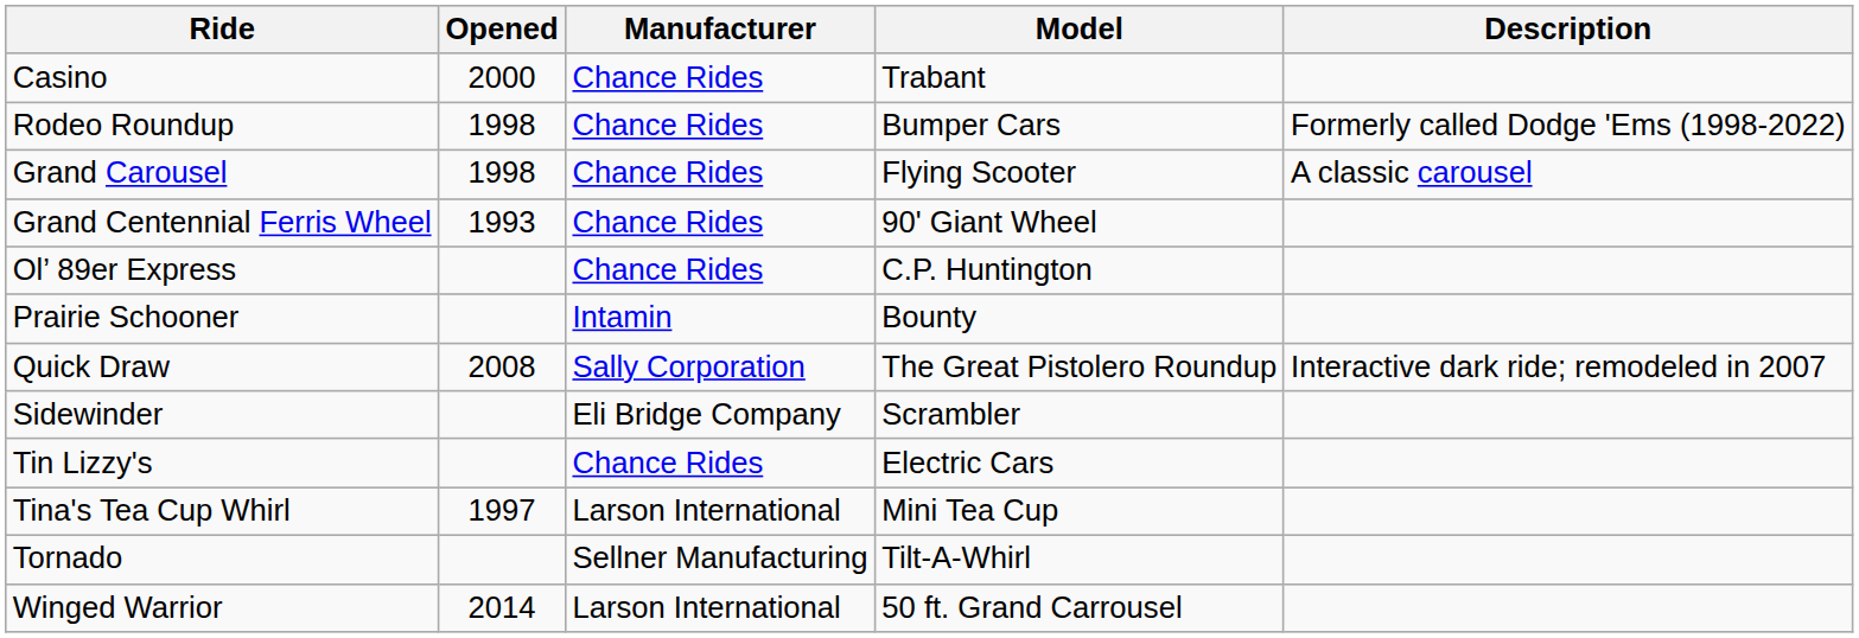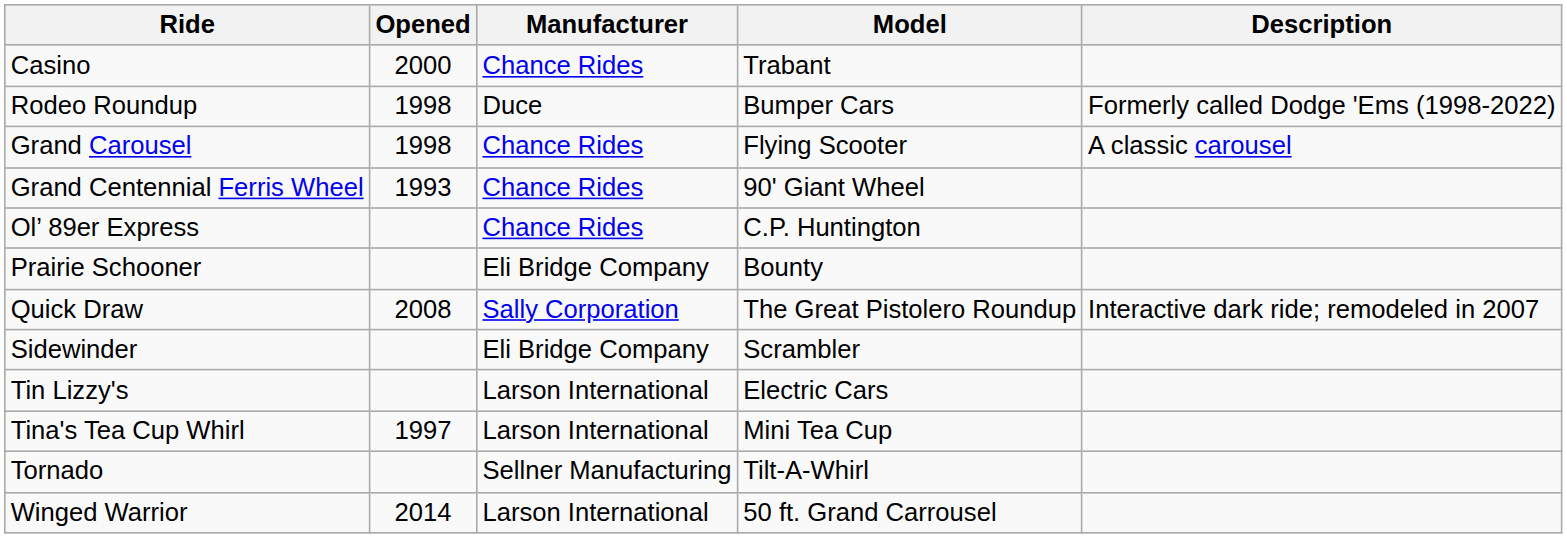Rodeo Roundup | Manufacturer: Chance Rides -> Duce
Prairie Schooner | Manufacturer: Intamin -> Eli Bridge Company
Tin Lizzy's | Manufacturer: Chance Rides -> Larson International
